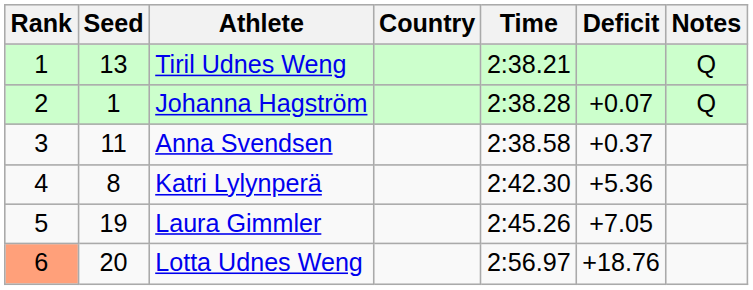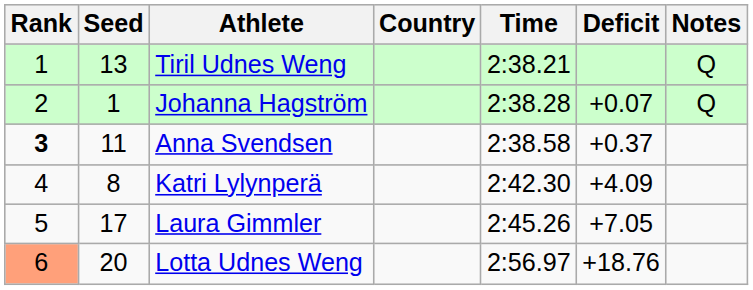Anna Svendsen | Rank: normal -> bold
Katri Lylynperä | Deficit: +5.36 -> +4.09
Laura Gimmler | Seed: 19 -> 17
